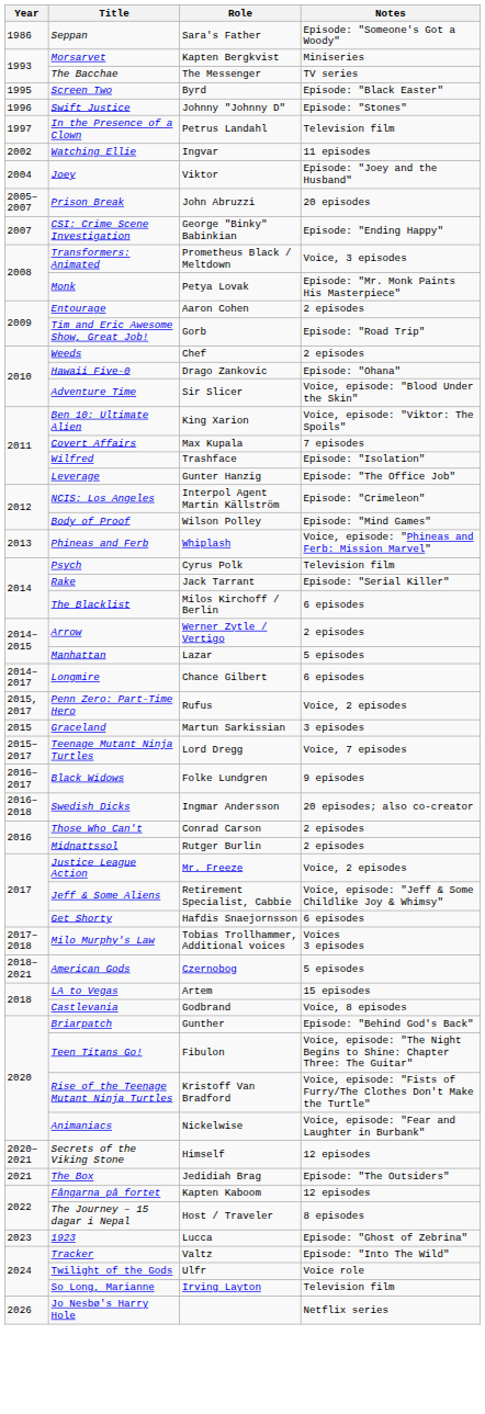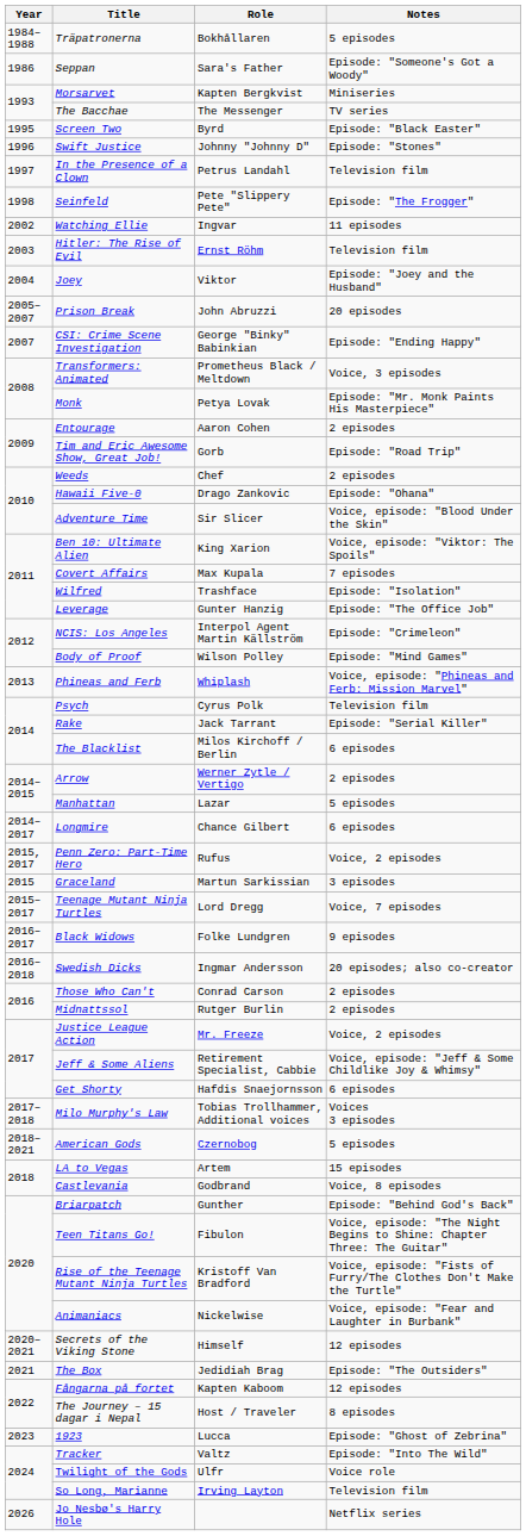+ row: 1984–1988 | Träpatronerna | Bokhållaren | 5 episodes
+ row: 1998 | Seinfeld | Pete "Slippery Pete" | Episode: "The Frogger"
+ row: 2003 | Hitler: The Rise of Evil | Ernst Röhm | Television film
